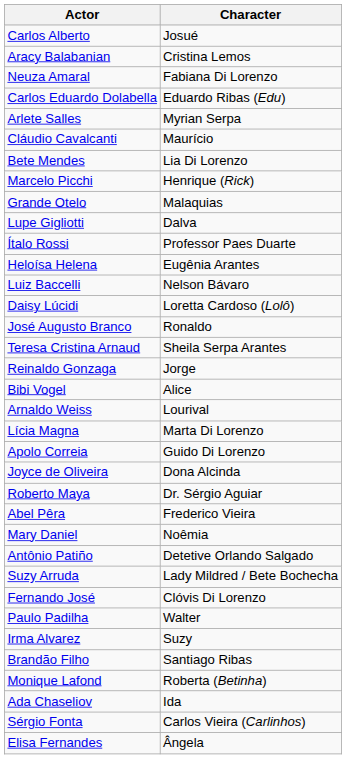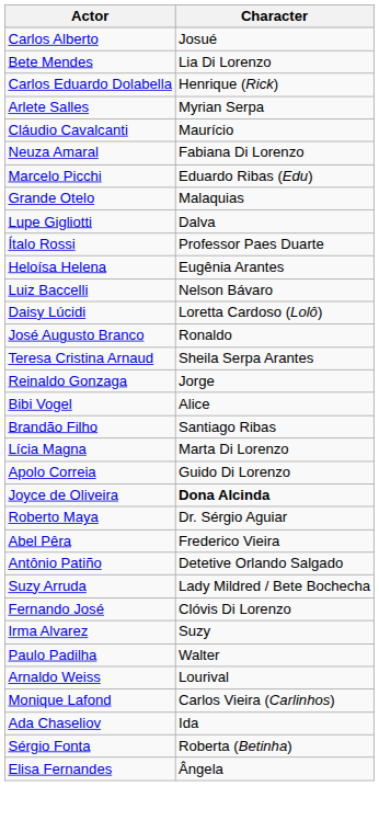- row: Aracy Balabanian | Cristina Lemos
rows swapped: Neuza Amaral <-> Bete Mendes
Carlos Eduardo Dolabella | Character: Eduardo Ribas (Edu) -> Henrique (Rick)
Marcelo Picchi | Character: Henrique (Rick) -> Eduardo Ribas (Edu)
rows swapped: Brandão Filho <-> Arnaldo Weiss
Joyce de Oliveira | Character: normal -> bold
- row: Mary Daniel | Noêmia
rows swapped: Irma Alvarez <-> Paulo Padilha
Monique Lafond | Character: Roberta (Betinha) -> Carlos Vieira (Carlinhos)
Sérgio Fonta | Character: Carlos Vieira (Carlinhos) -> Roberta (Betinha)
